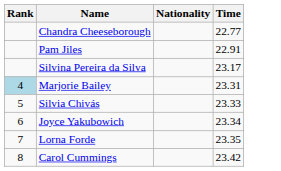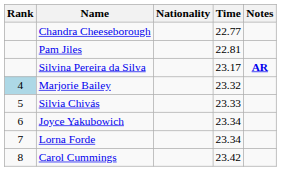+ column: Notes | AR
Pam Jiles | Time: 22.91 -> 22.81
Marjorie Bailey | Time: 23.31 -> 23.32
Lorna Forde | Time: 23.35 -> 23.34
